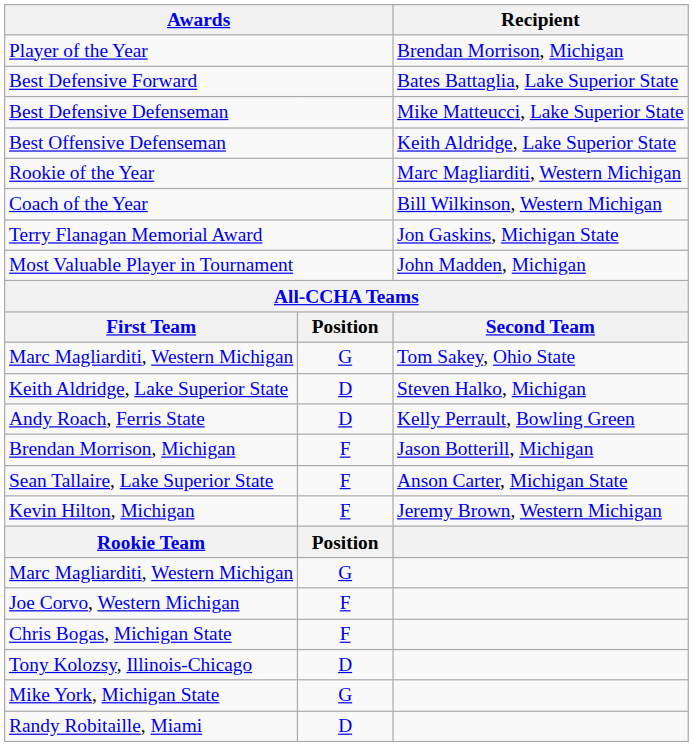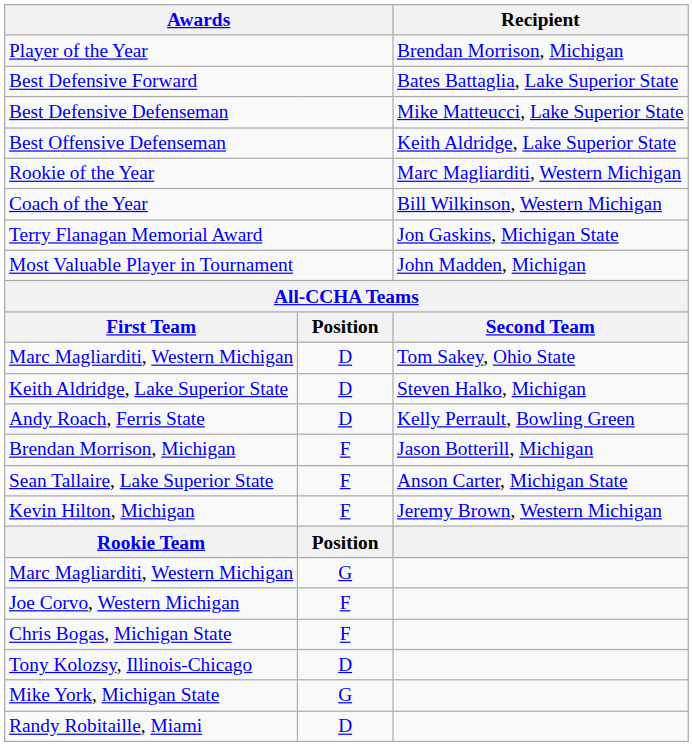Marc Magliarditi, Western Michigan / Tom Sakey, Ohio State | column 2: G -> D
